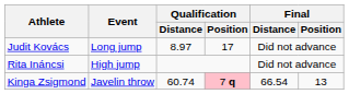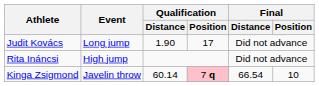Judit Kovács | Qualification / Distance: 8.97 -> 1.90
Kinga Zsigmond | Qualification / Distance: 60.74 -> 60.14
Kinga Zsigmond | Final / Position: 13 -> 10
